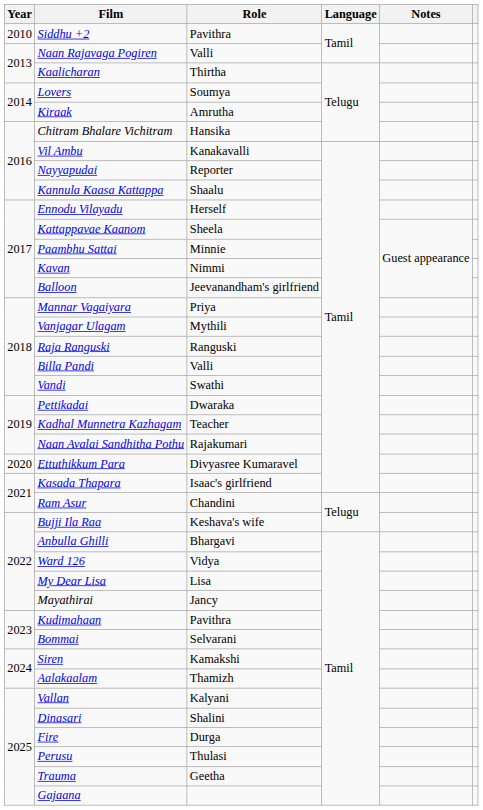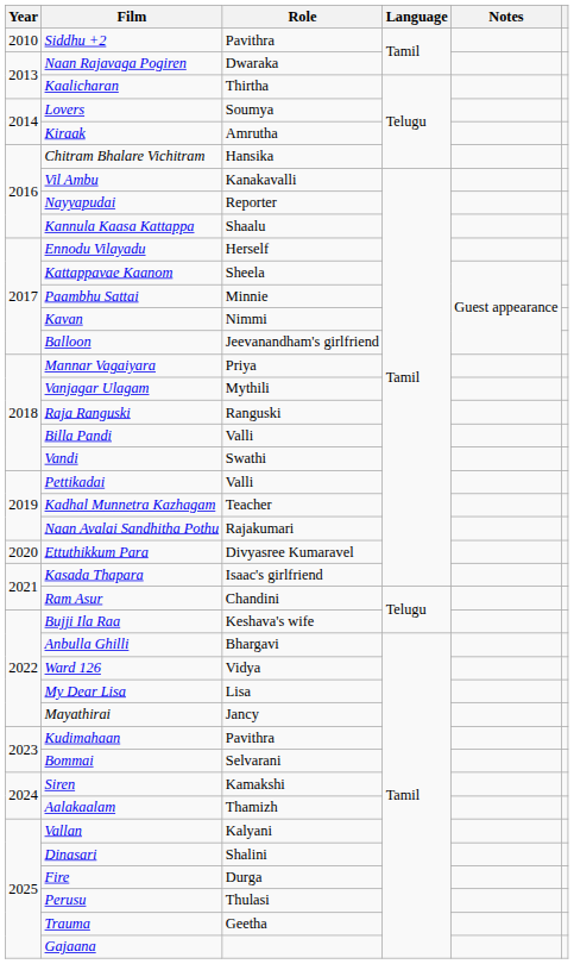Naan Rajavaga Pogiren | Role: Valli -> Dwaraka
Pettikadai | Role: Dwaraka -> Valli
